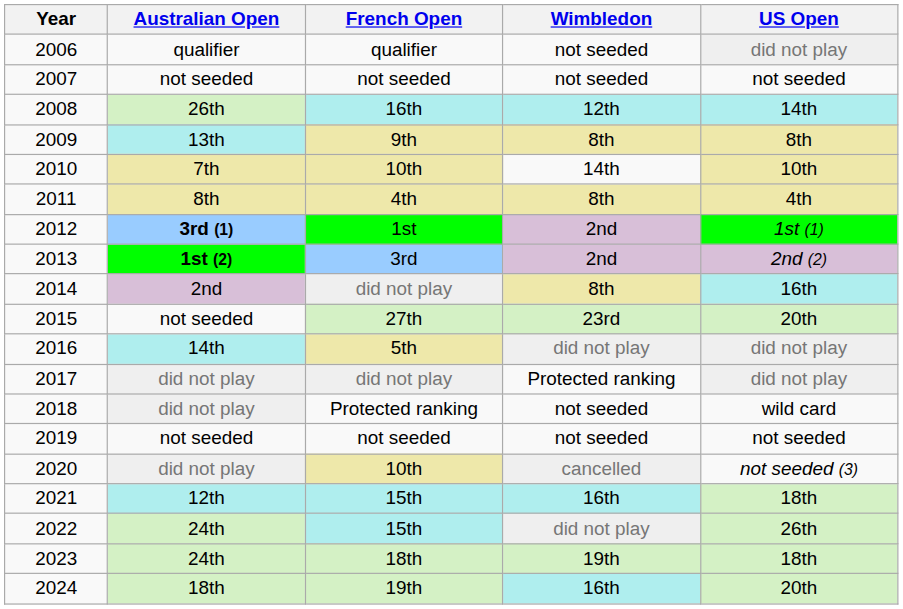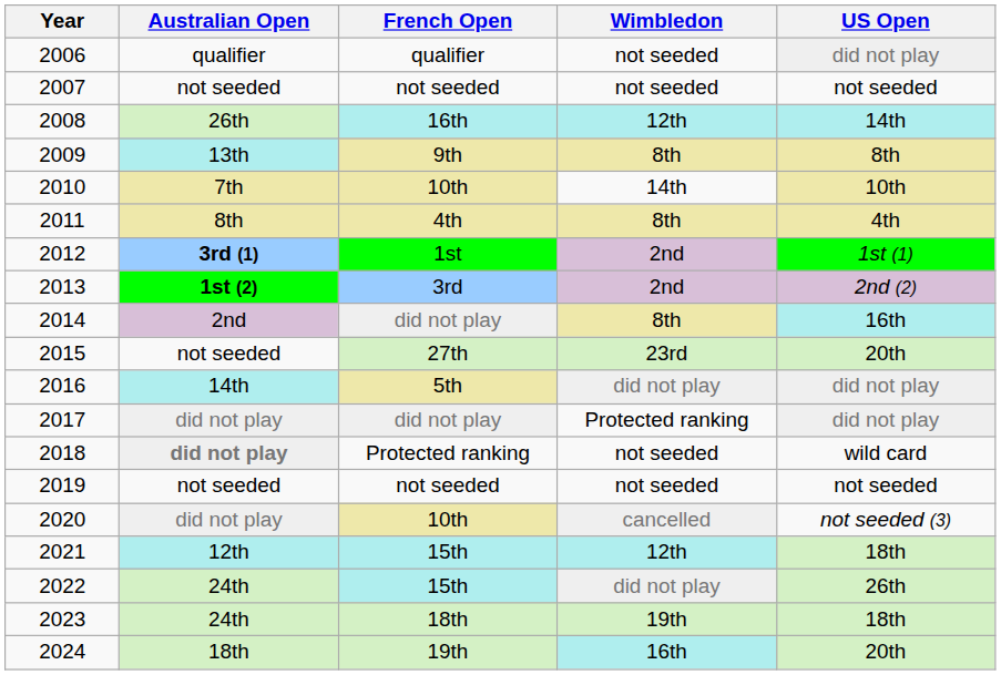2018 | Australian Open: normal -> bold
2021 | Wimbledon: 16th -> 12th
